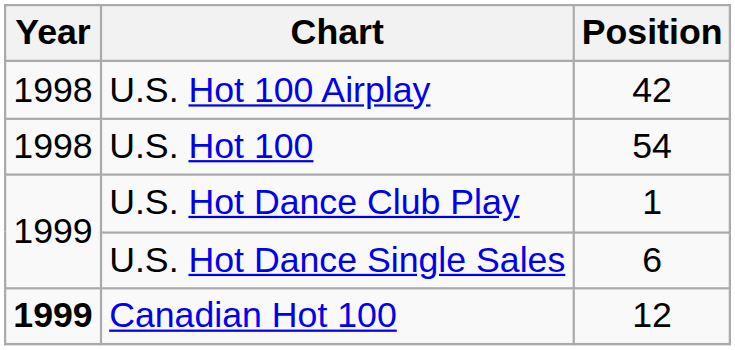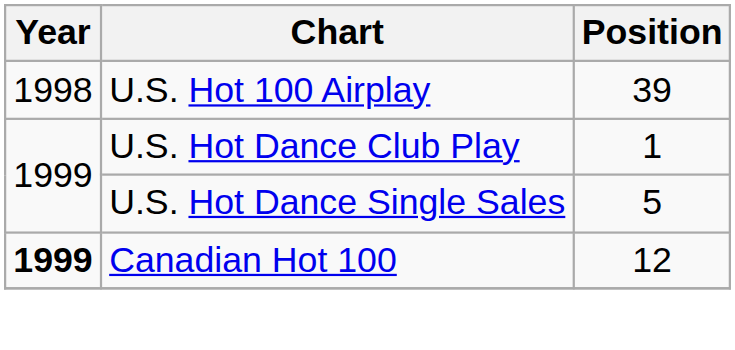U.S. Hot 100 Airplay | Position: 42 -> 39
- row: 1998 | U.S. Hot 100 | 54
U.S. Hot Dance Single Sales | Position: 6 -> 5
